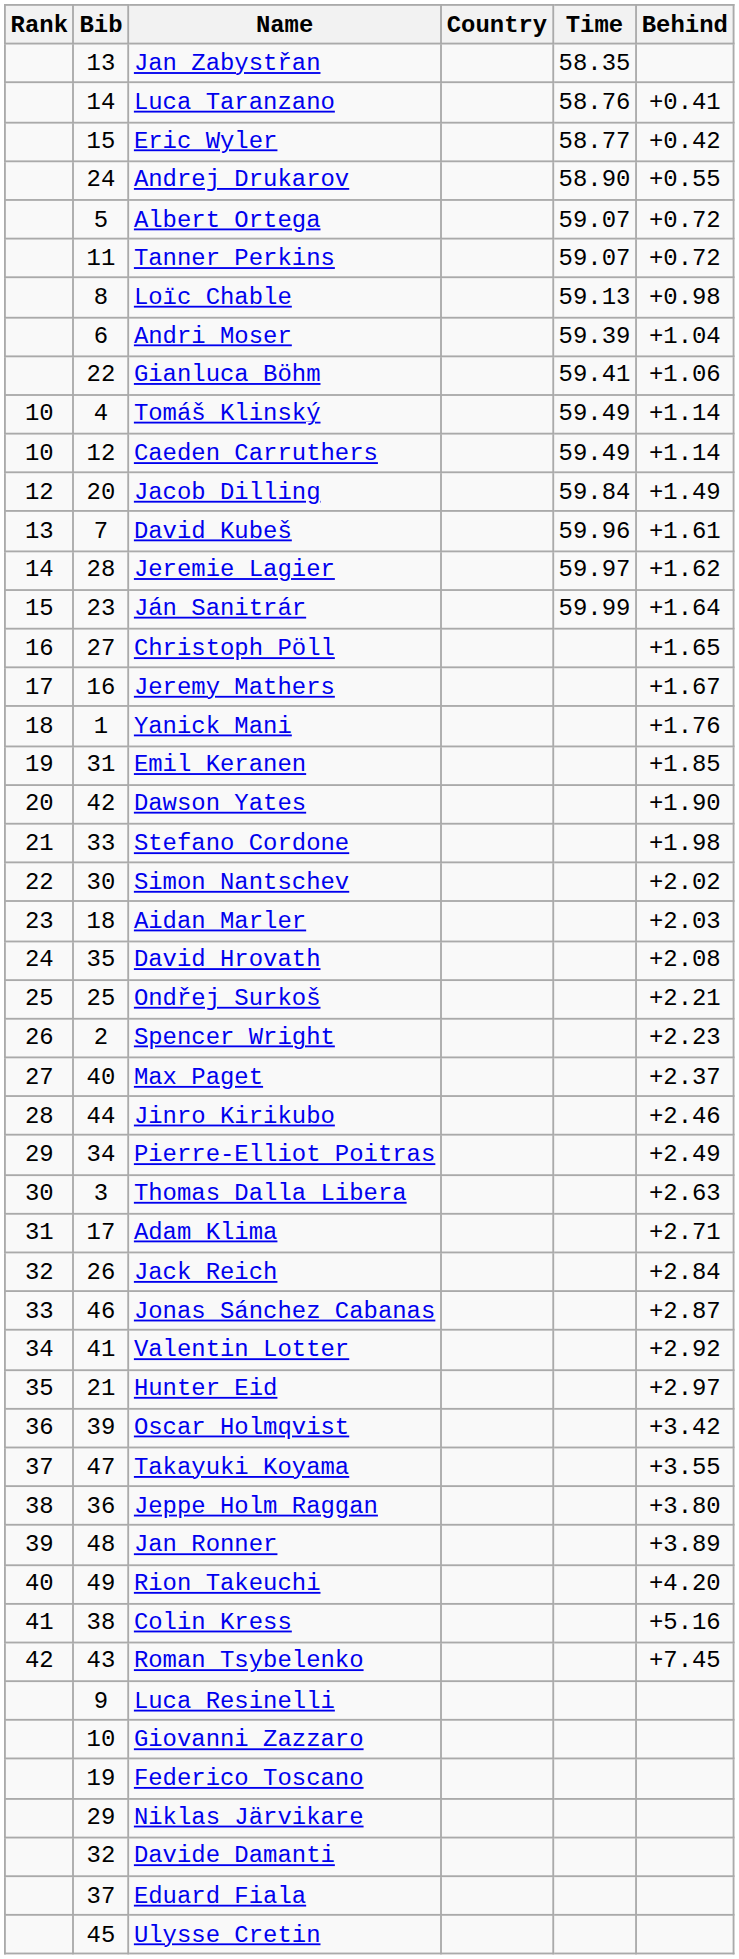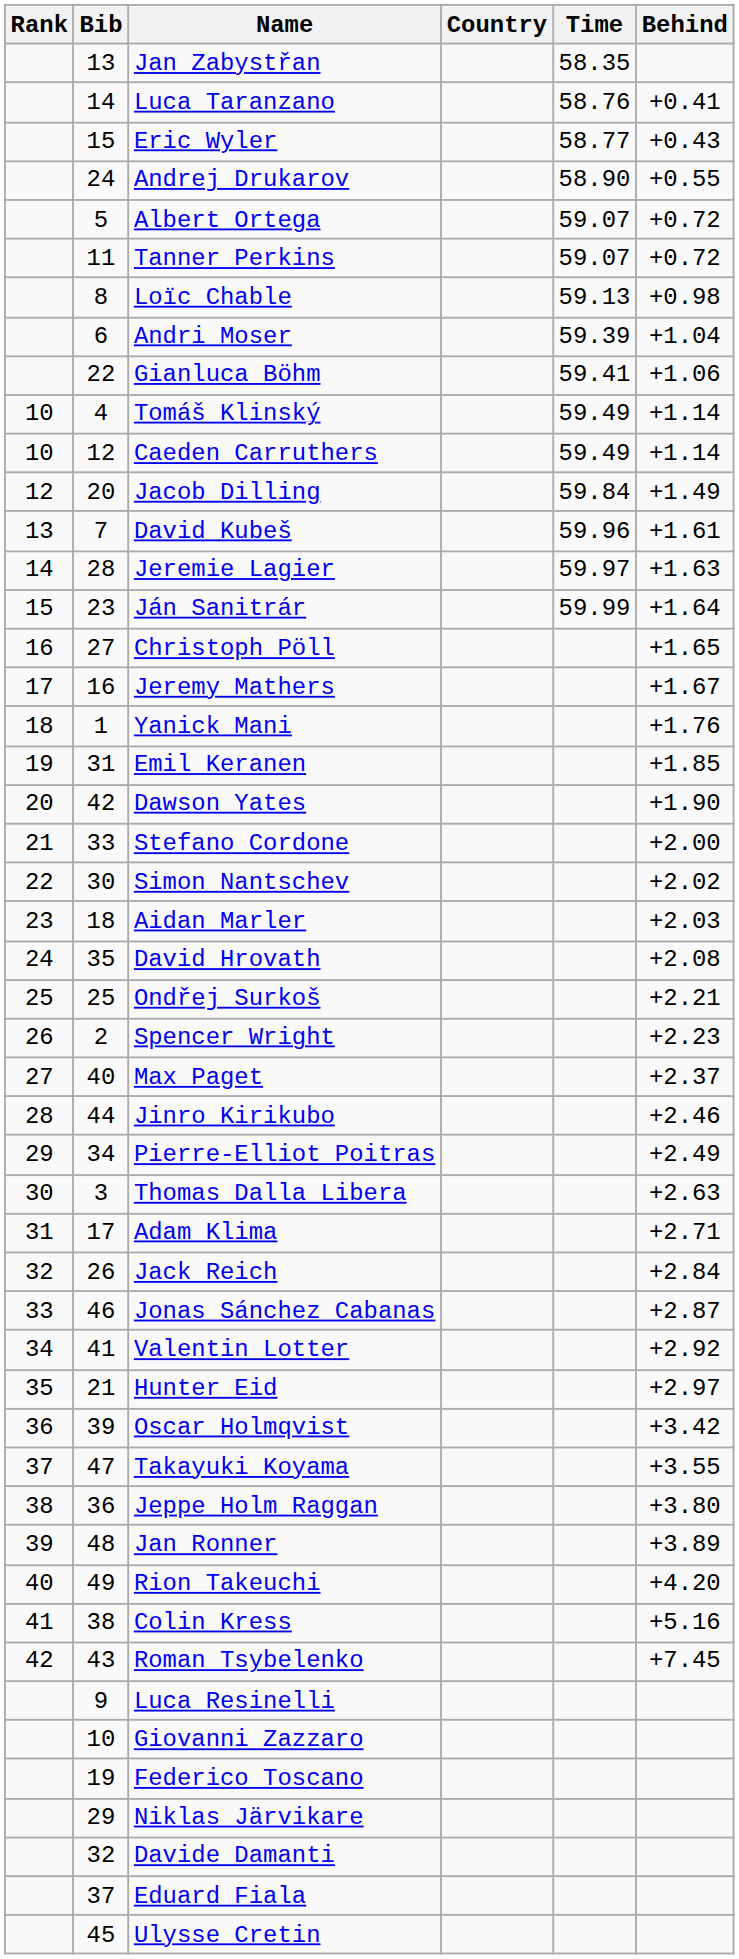Eric Wyler | Behind: +0.42 -> +0.43
Jeremie Lagier | Behind: +1.62 -> +1.63
Stefano Cordone | Behind: +1.98 -> +2.00
